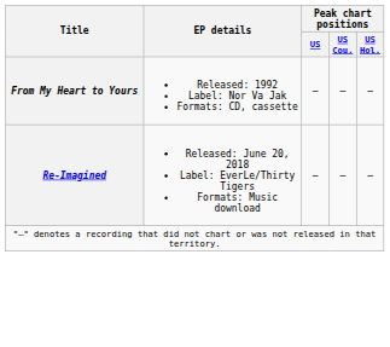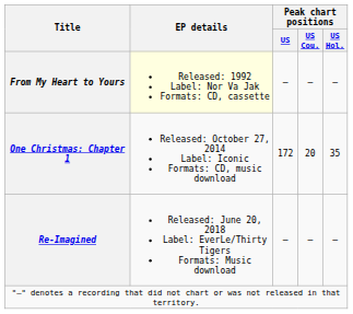From My Heart to Yours | EP details: no background -> lightyellow background
+ row: One Christmas: Chapter 1 | Released: October 27, 2014 Label: Iconic Formats: CD, music download | 172 | 20 | 35
